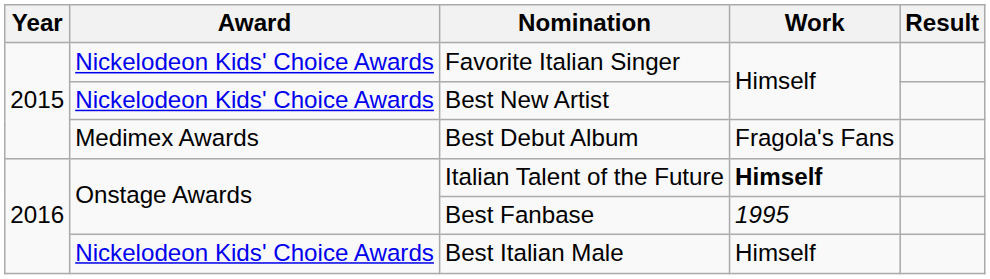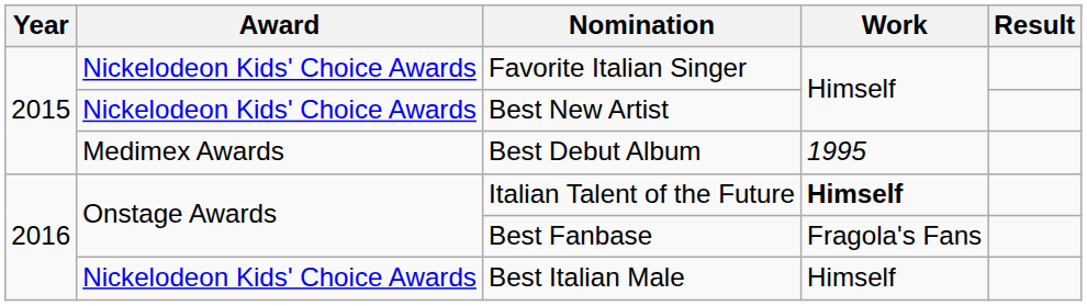Best Debut Album | Work: Fragola's Fans -> 1995
Best Fanbase | Work: 1995 -> Fragola's Fans
